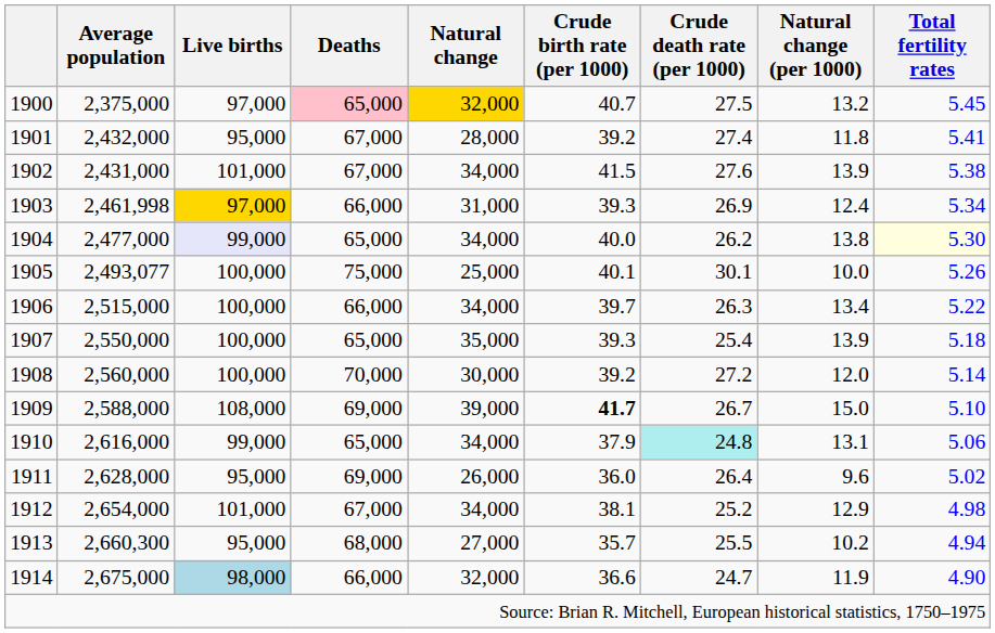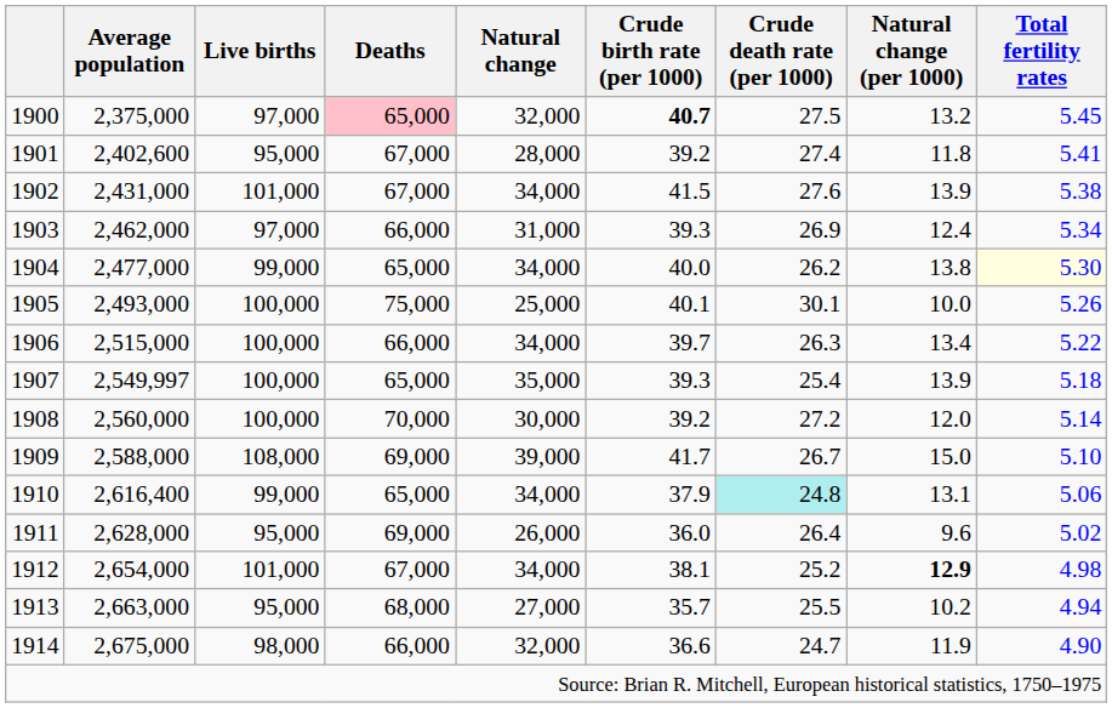1900 | Natural change: gold background -> no background
1900 | Crude birth rate (per 1000): normal -> bold
1901 | Average population: 2,432,000 -> 2,402,600
1903 | Average population: 2,461,998 -> 2,462,000
1903 | Live births: gold background -> no background
1904 | Live births: lavender background -> no background
1905 | Average population: 2,493,077 -> 2,493,000
1907 | Average population: 2,550,000 -> 2,549,997
1909 | Crude birth rate (per 1000): bold -> normal
1910 | Average population: 2,616,000 -> 2,616,400
1912 | Natural change (per 1000): normal -> bold
1913 | Average population: 2,660,300 -> 2,663,000
1914 | Live births: lightblue background -> no background
